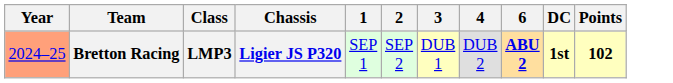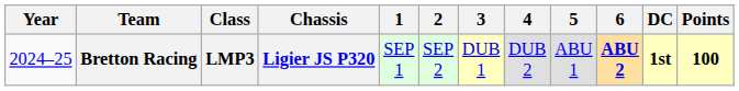+ column: 5 | ABU 1
Bretton Racing | Year: lightsalmon background -> no background
Bretton Racing | Points: 102 -> 100
